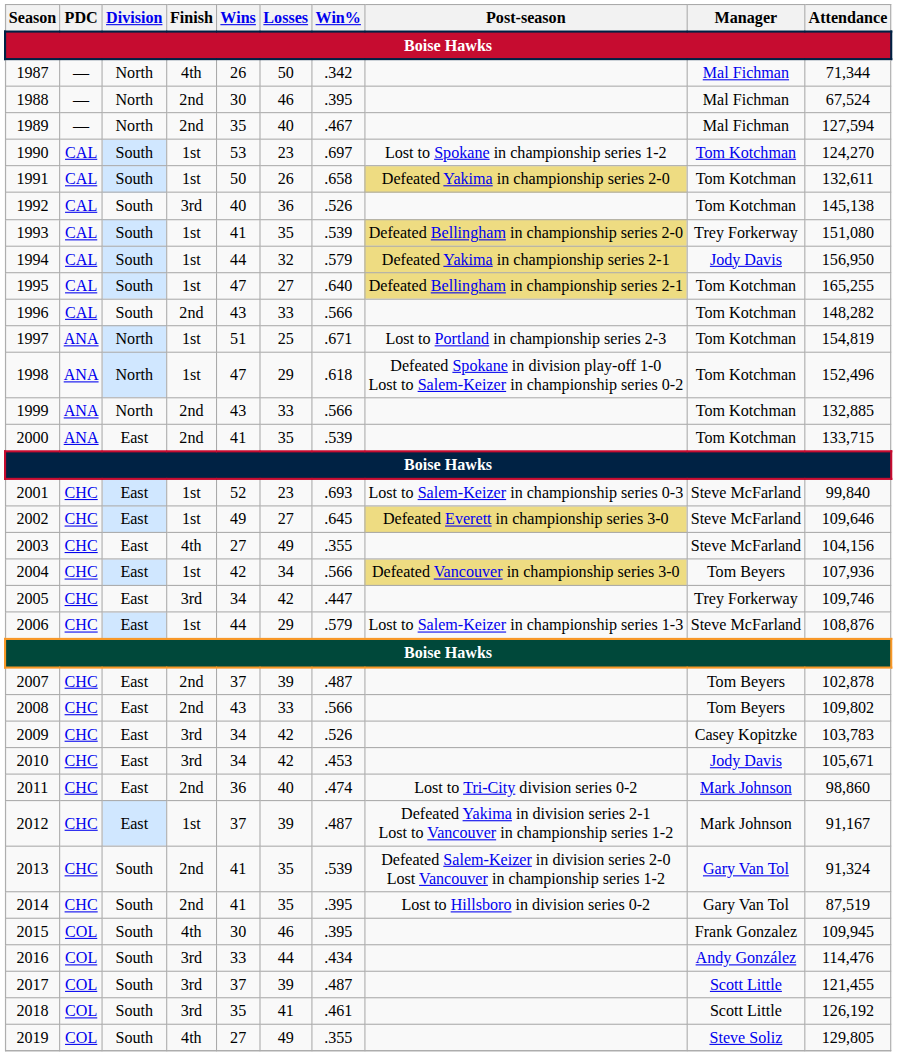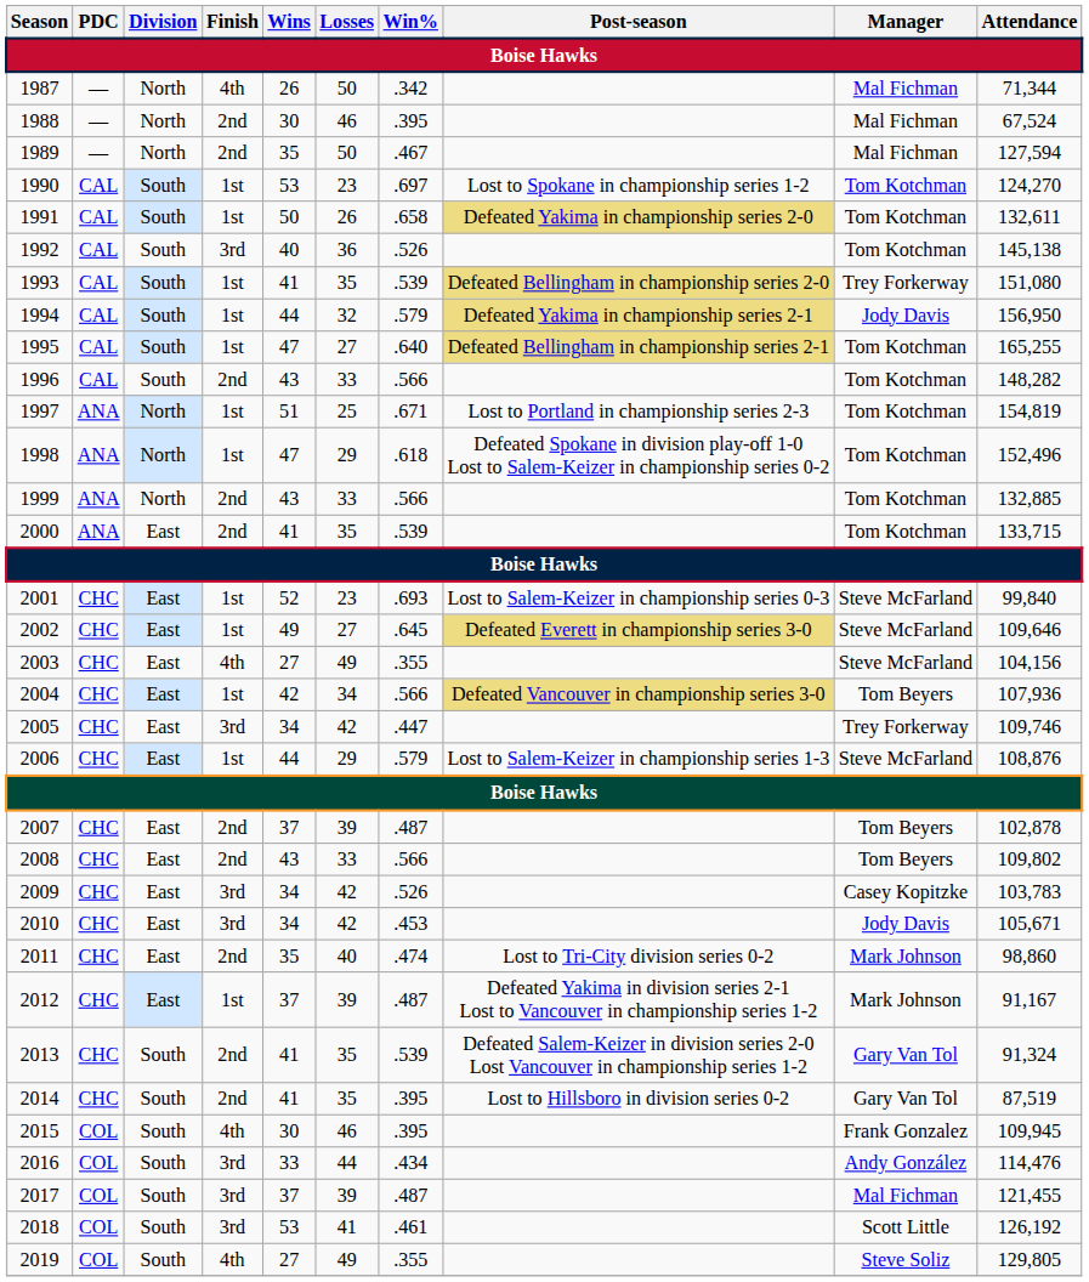1989 | Losses: 40 -> 50
2011 | Wins: 36 -> 35
2017 | Manager: Scott Little -> Mal Fichman
2018 | Wins: 35 -> 53
